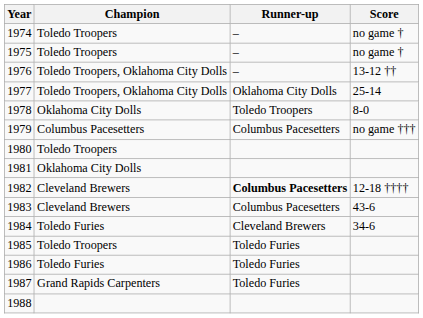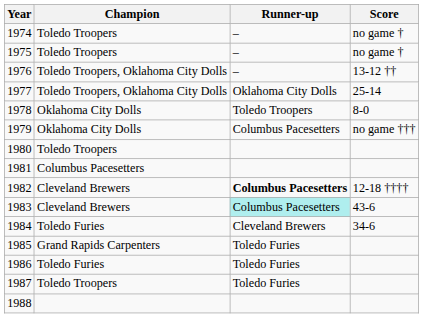1979 | Champion: Columbus Pacesetters -> Oklahoma City Dolls
1981 | Champion: Oklahoma City Dolls -> Columbus Pacesetters
1983 | Runner-up: no background -> paleturquoise background
1985 | Champion: Toledo Troopers -> Grand Rapids Carpenters
1987 | Champion: Grand Rapids Carpenters -> Toledo Troopers
